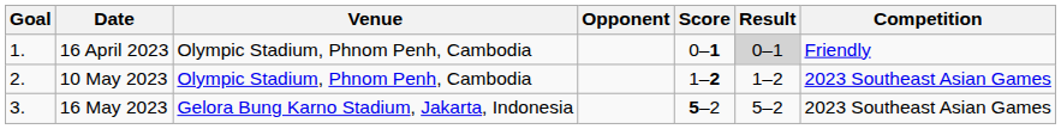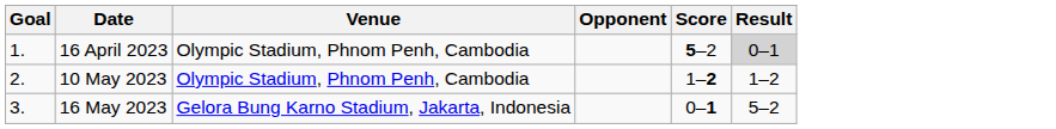- column: Competition | Friendly | 2023 Southeast Asian Games | 2023 Southeast Asian Games
16 April 2023 | Score: 0–1 -> 5–2
16 May 2023 | Score: 5–2 -> 0–1
